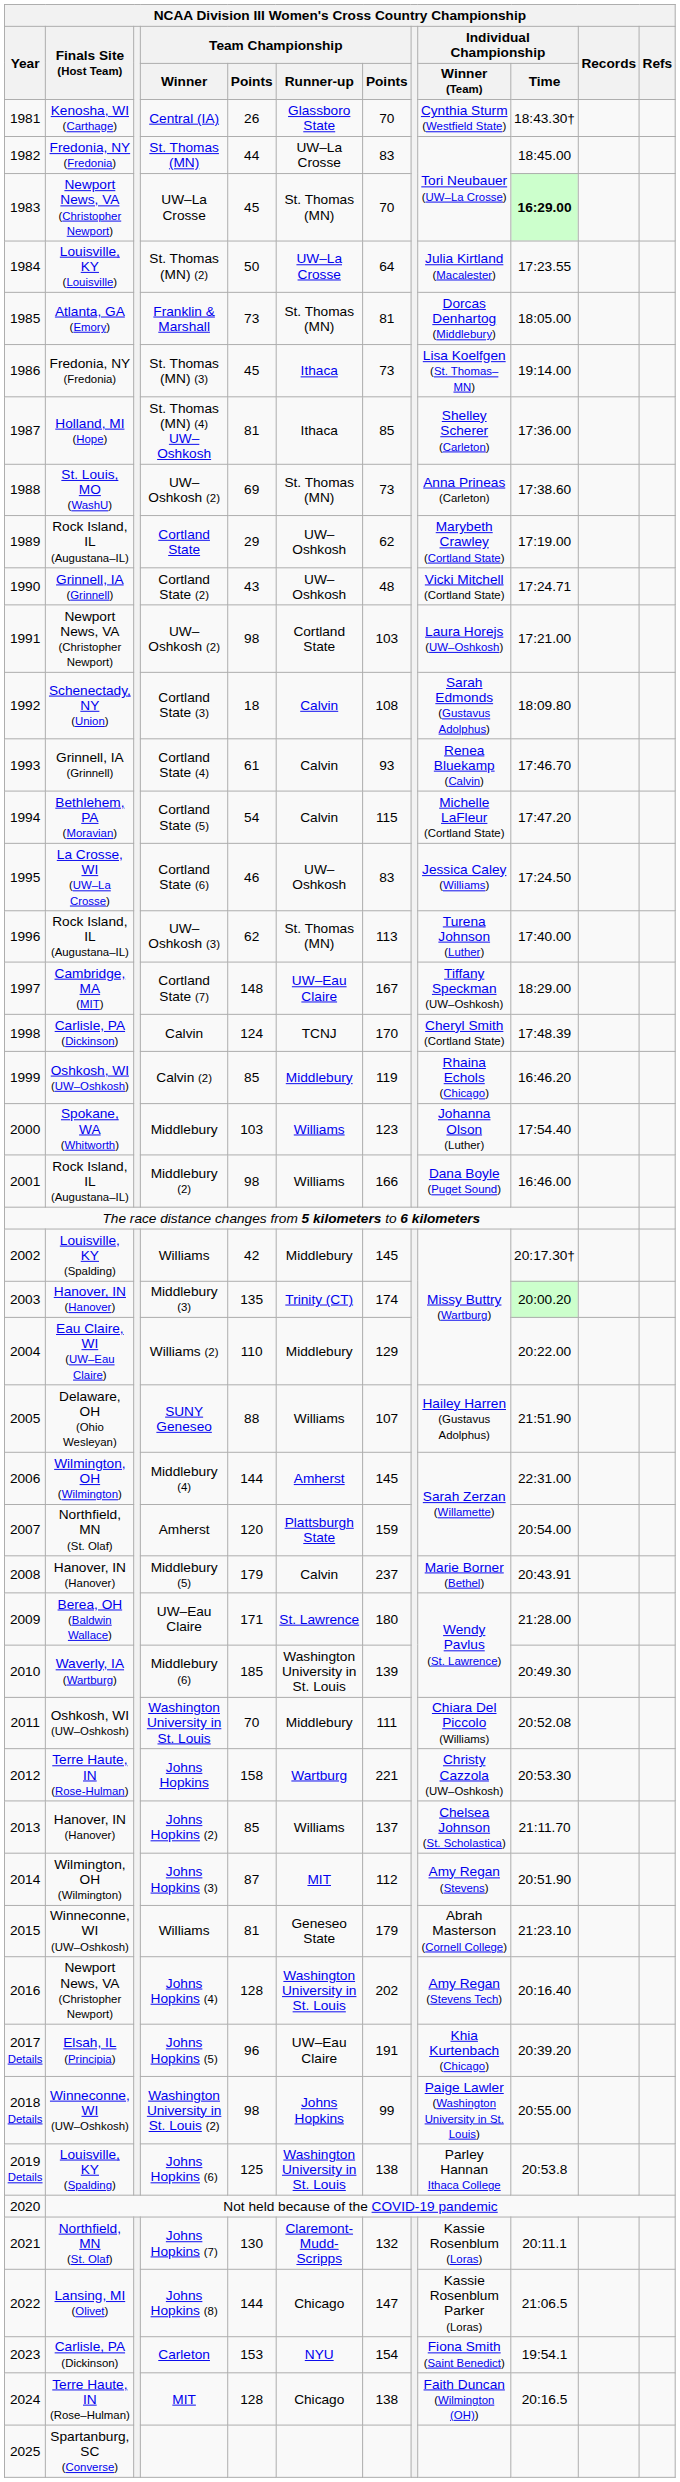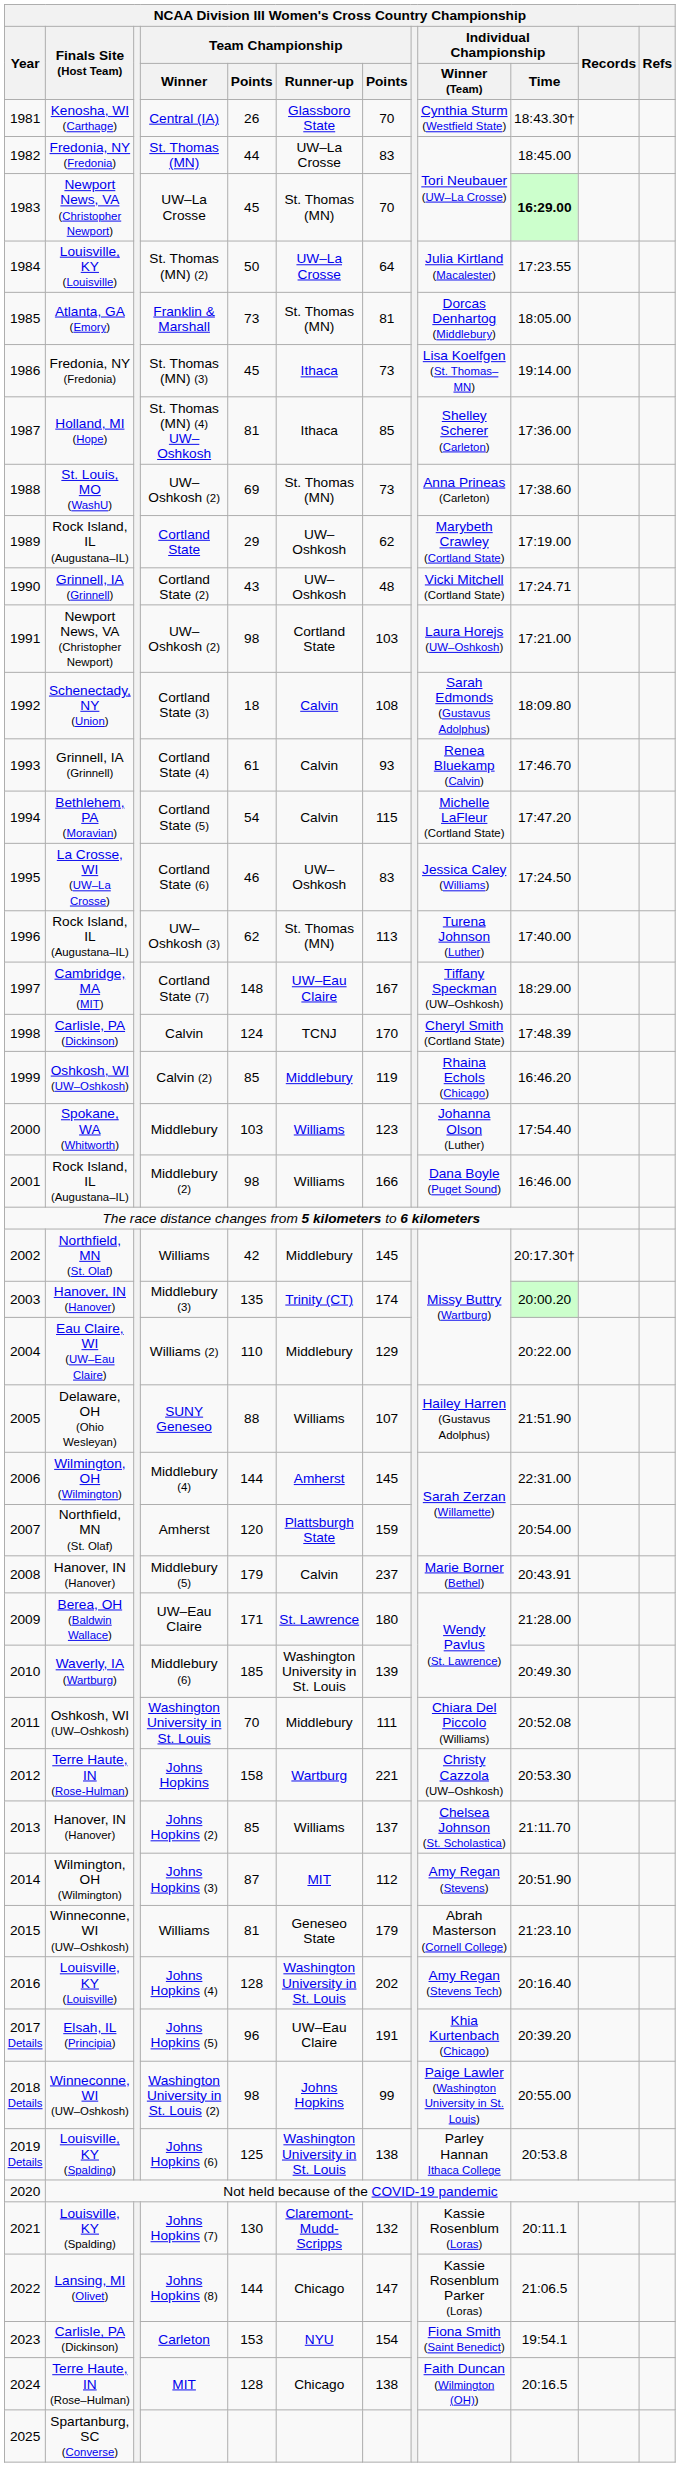2002 / Williams | Finals Site (Host Team): Louisville, KY (Spalding) -> Northfield, MN (St. Olaf)
Johns Hopkins (4) | Finals Site (Host Team): Newport News, VA (Christopher Newport) -> Louisville, KY (Louisville)
Johns Hopkins (7) | Finals Site (Host Team): Northfield, MN (St. Olaf) -> Louisville, KY (Spalding)
